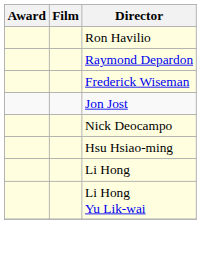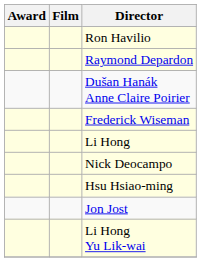+ row: Dušan Hanák Anne Claire Poirier
rows swapped: Li Hong <-> Jon Jost
